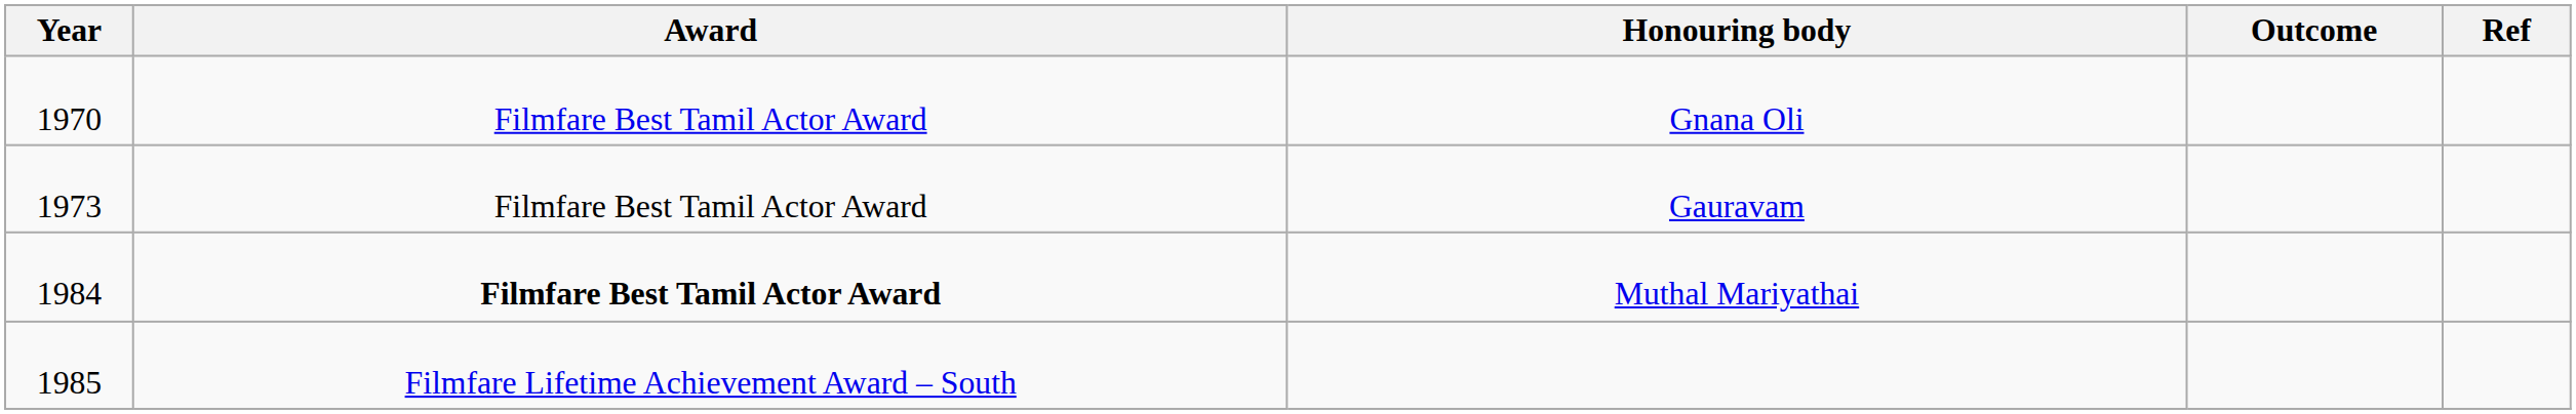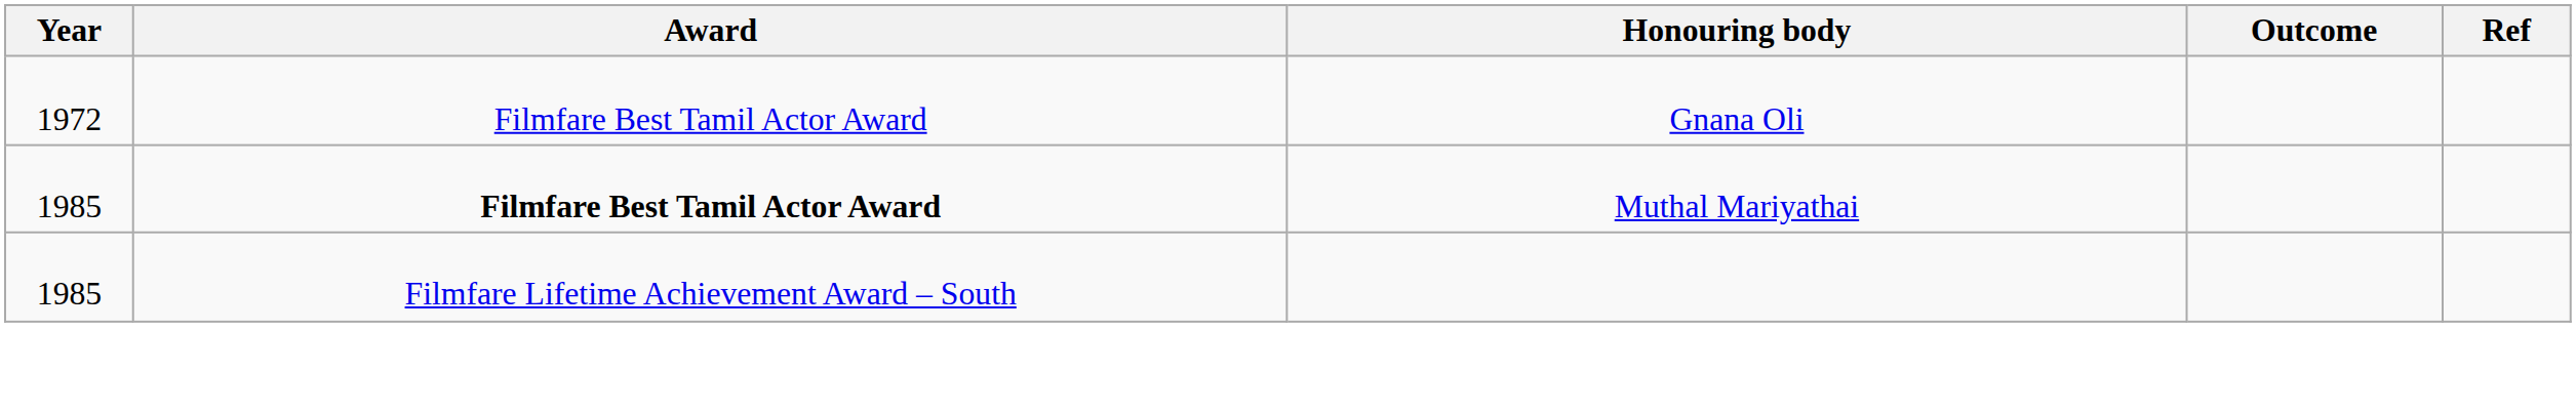Gnana Oli | Year: 1970 -> 1972
- row: 1973 | Filmfare Best Tamil Actor Award | Gauravam
Muthal Mariyathai | Year: 1984 -> 1985
